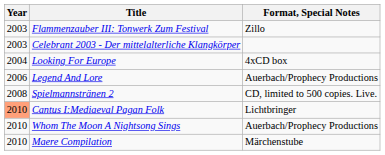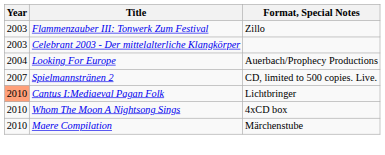Looking For Europe | Format, Special Notes: 4xCD box -> Auerbach/Prophecy Productions
- row: 2006 | Legend And Lore | Auerbach/Prophecy Productions
Spielmannstränen 2 | Year: 2008 -> 2007
Whom The Moon A Nightsong Sings | Format, Special Notes: Auerbach/Prophecy Productions -> 4xCD box
